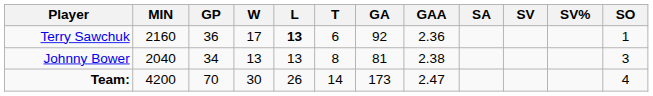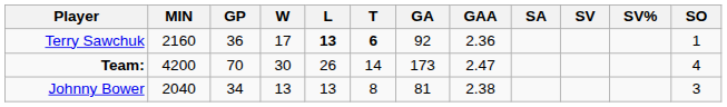Terry Sawchuk | T: normal -> bold
rows swapped: Johnny Bower <-> Team:
